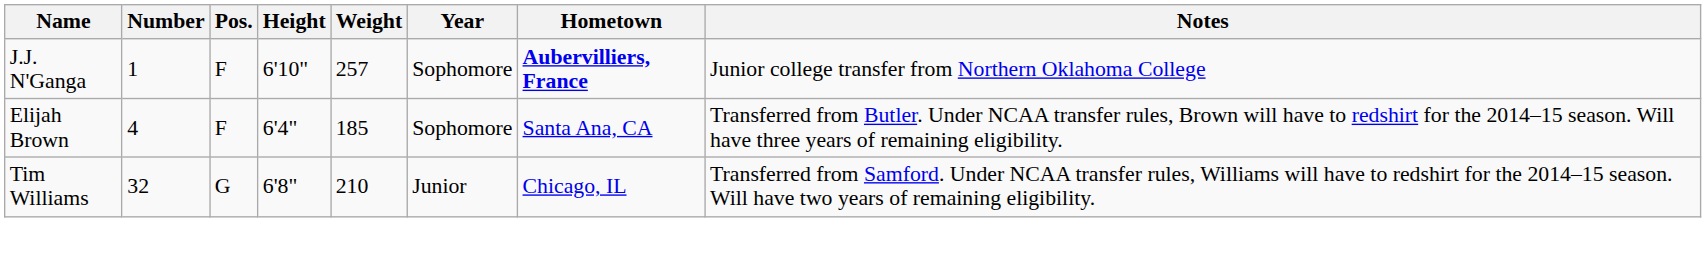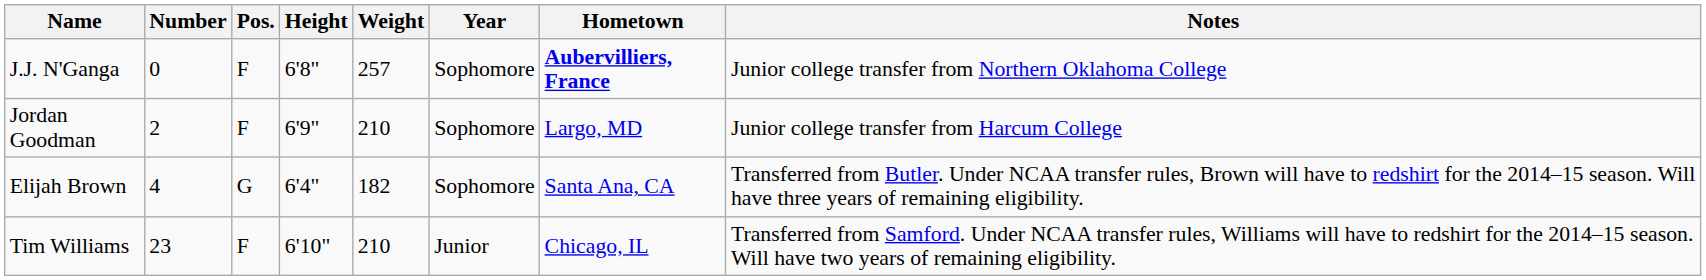J.J. N'Ganga | Number: 1 -> 0
J.J. N'Ganga | Height: 6'10" -> 6'8"
+ row: Jordan Goodman | 2 | F | 6'9" | 210 | Sophomore | Largo, MD | Junior college transfer from Harcum College
Elijah Brown | Pos.: F -> G
Elijah Brown | Weight: 185 -> 182
Tim Williams | Number: 32 -> 23
Tim Williams | Pos.: G -> F
Tim Williams | Height: 6'8" -> 6'10"
